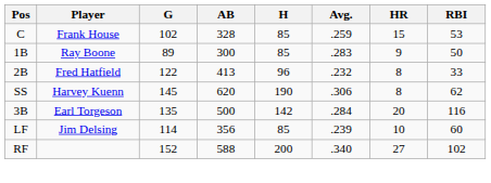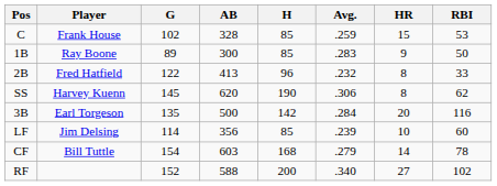+ row: CF | Bill Tuttle | 154 | 603 | 168 | .279 | 14 | 78
